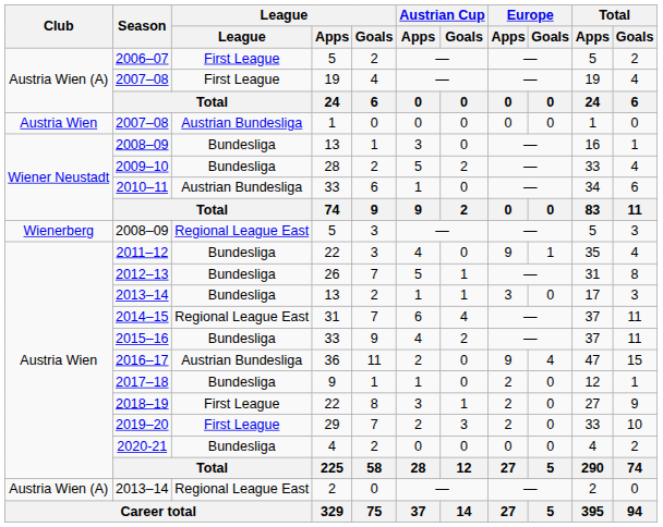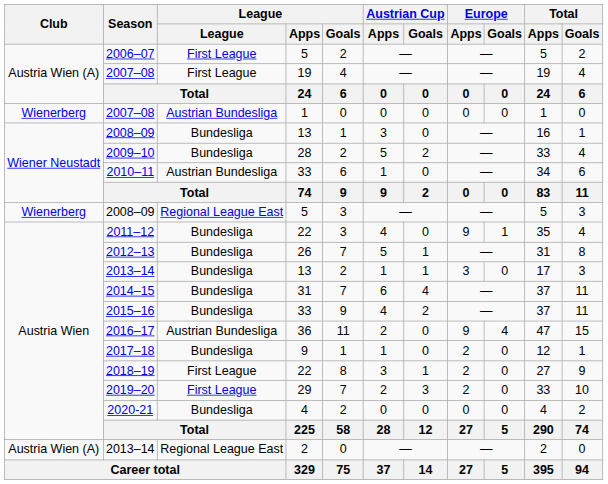2007–08 / 1 | Club: Austria Wien -> Wienerberg
2014–15 | League: Regional League East -> Bundesliga
